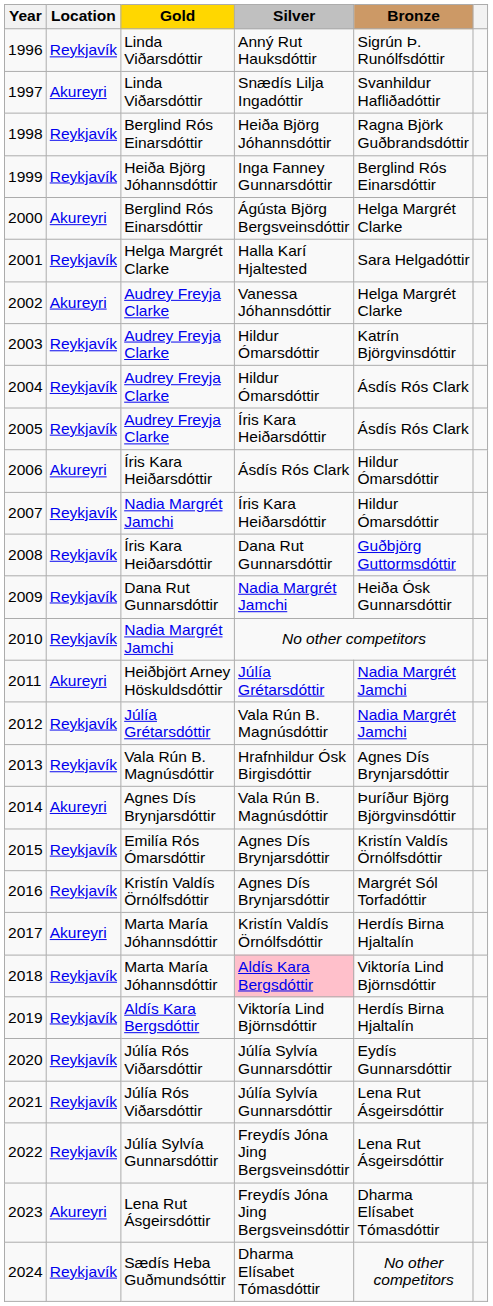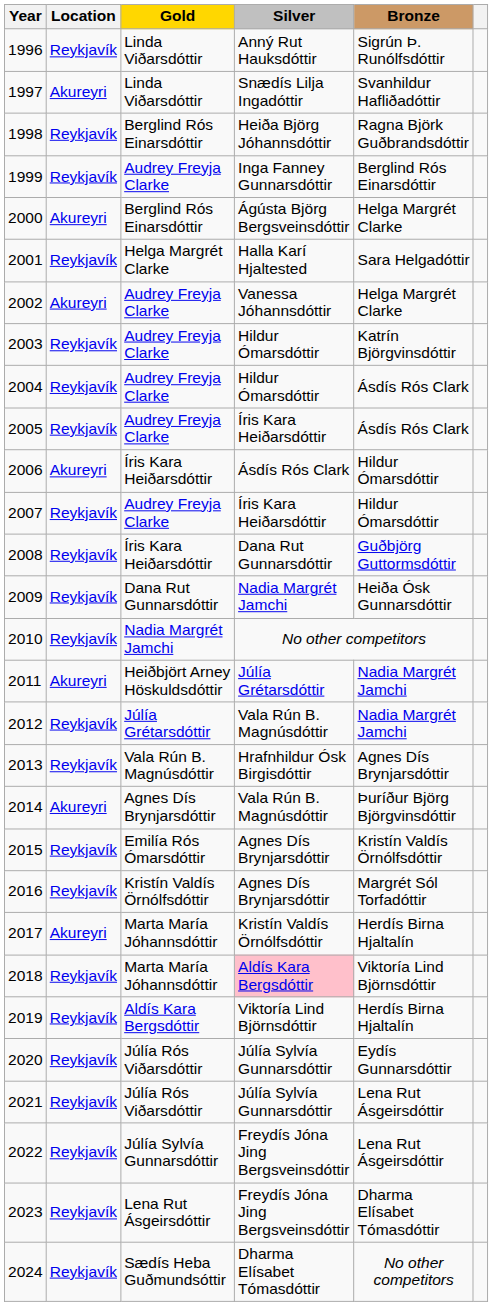1999 | Gold: Heiða Björg Jóhannsdóttir -> Audrey Freyja Clarke
2007 | Gold: Nadia Margrét Jamchi -> Audrey Freyja Clarke
2023 | Location: Akureyri -> Reykjavík
